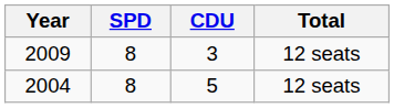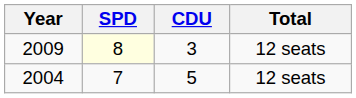2009 | SPD: no background -> lightyellow background
2004 | SPD: 8 -> 7
